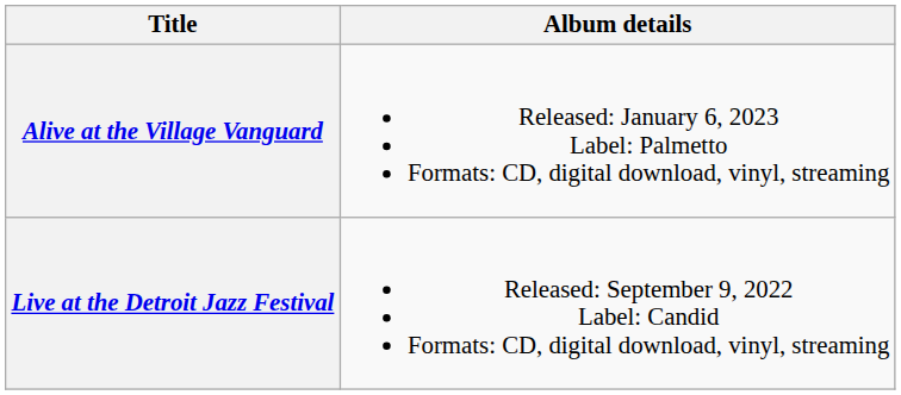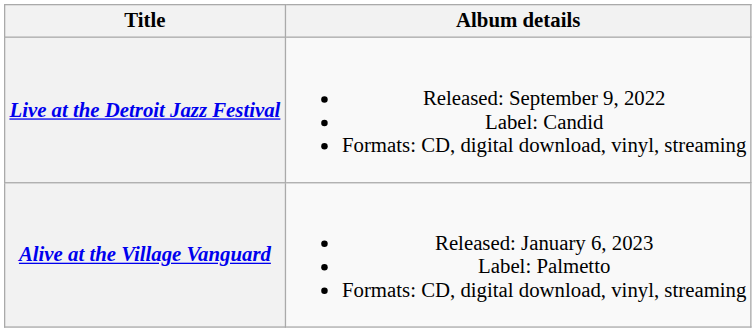rows swapped: Live at the Detroit Jazz Festival <-> Alive at the Village Vanguard
